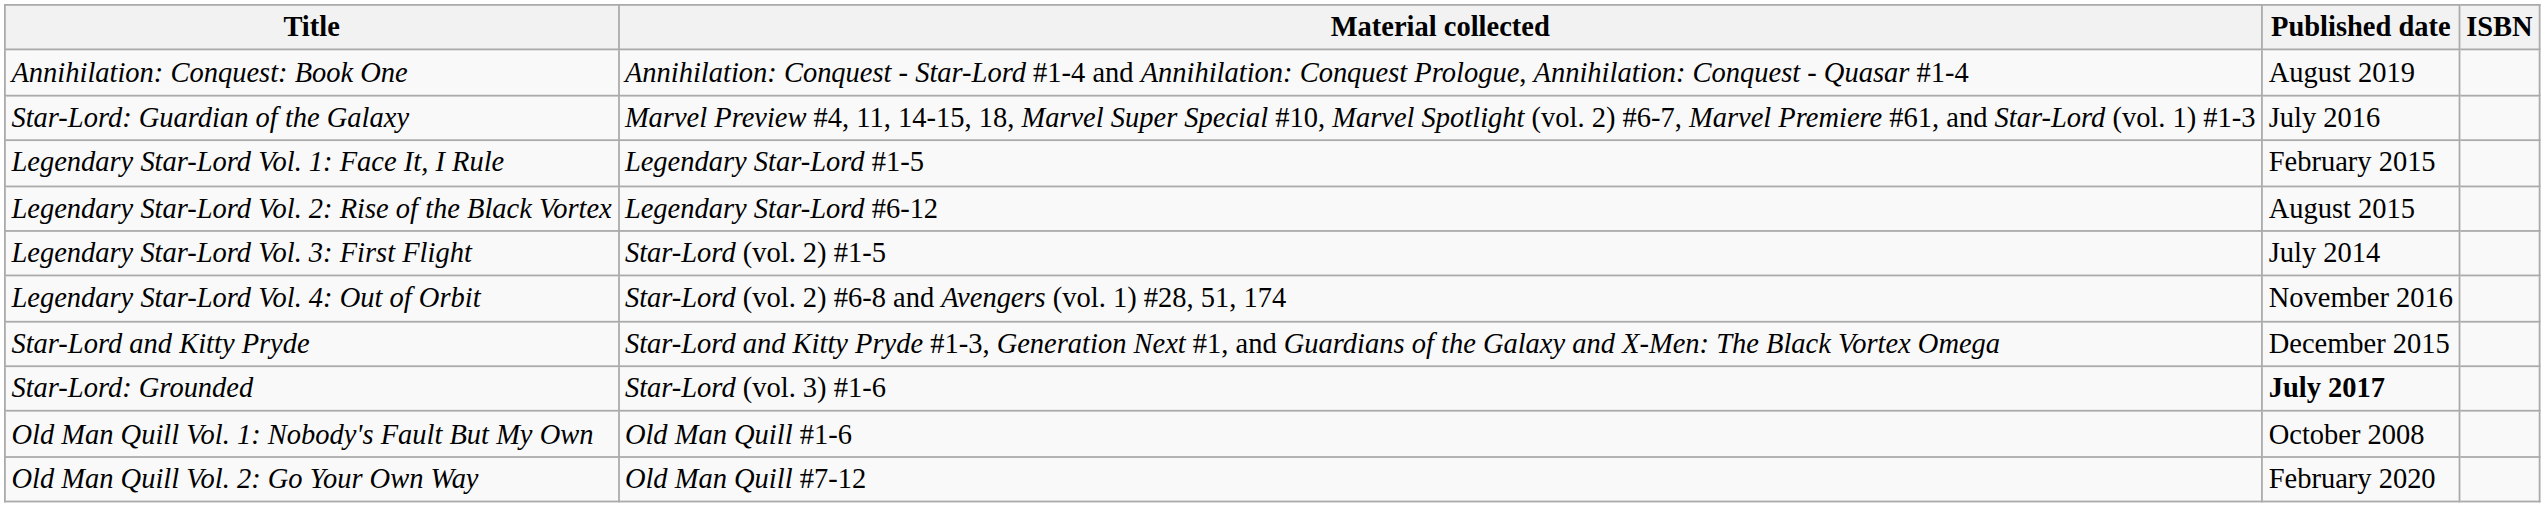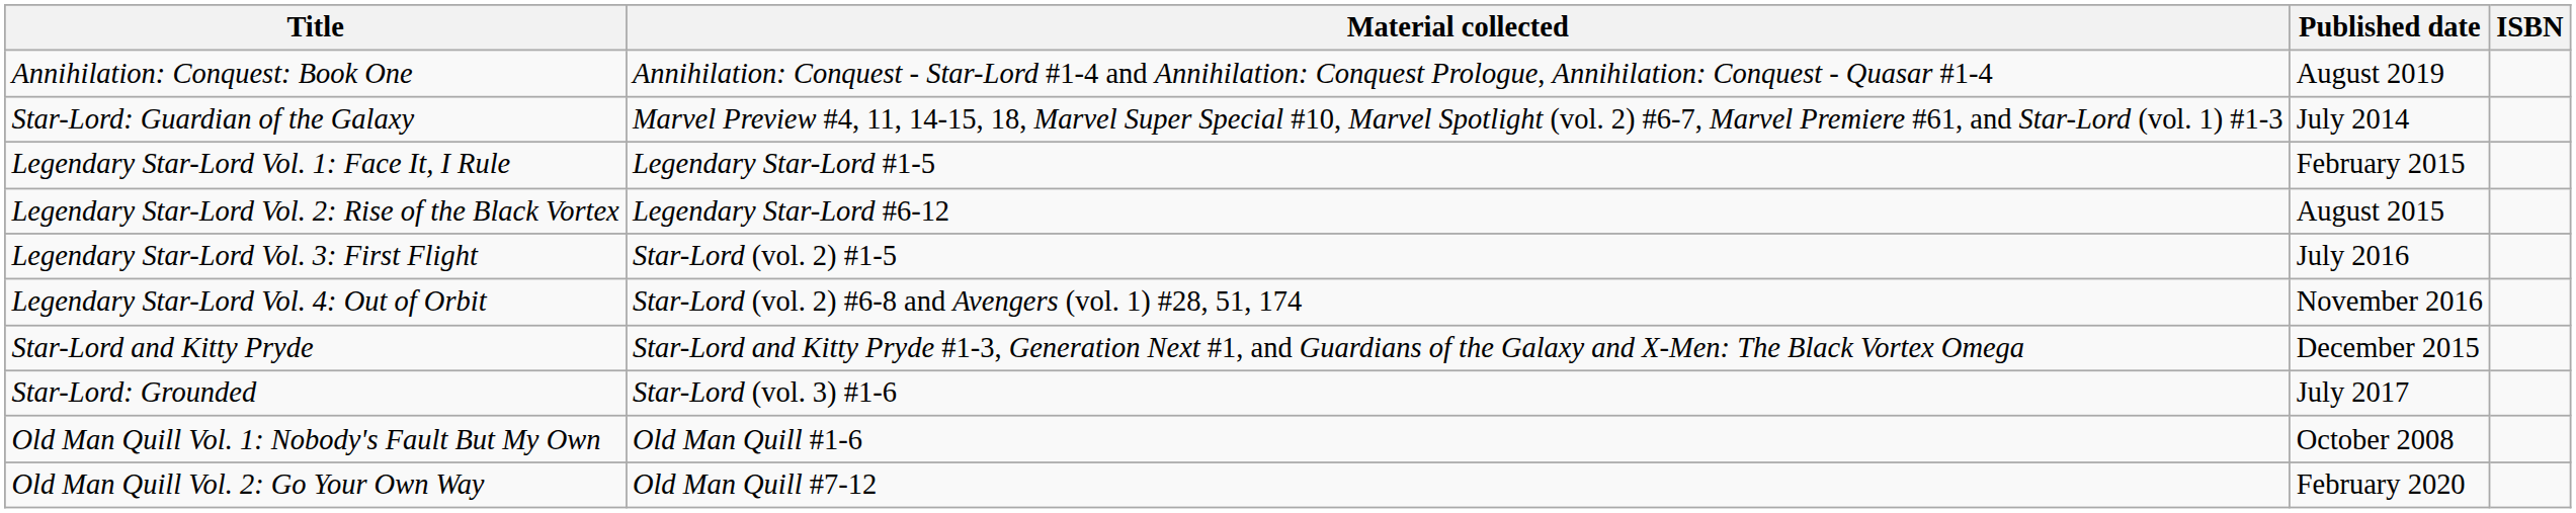Star-Lord: Guardian of the Galaxy | Published date: July 2016 -> July 2014
Legendary Star-Lord Vol. 3: First Flight | Published date: July 2014 -> July 2016
Star-Lord: Grounded | Published date: bold -> normal
